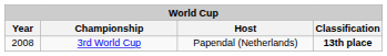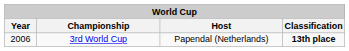3rd World Cup | Year: 2008 -> 2006
